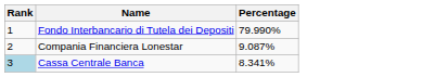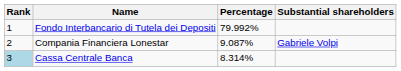+ column: Substantial shareholders | Gabriele Volpi
Fondo Interbancario di Tutela dei Depositi | Percentage: 79.990% -> 79.992%
Cassa Centrale Banca | Percentage: 8.341% -> 8.314%
